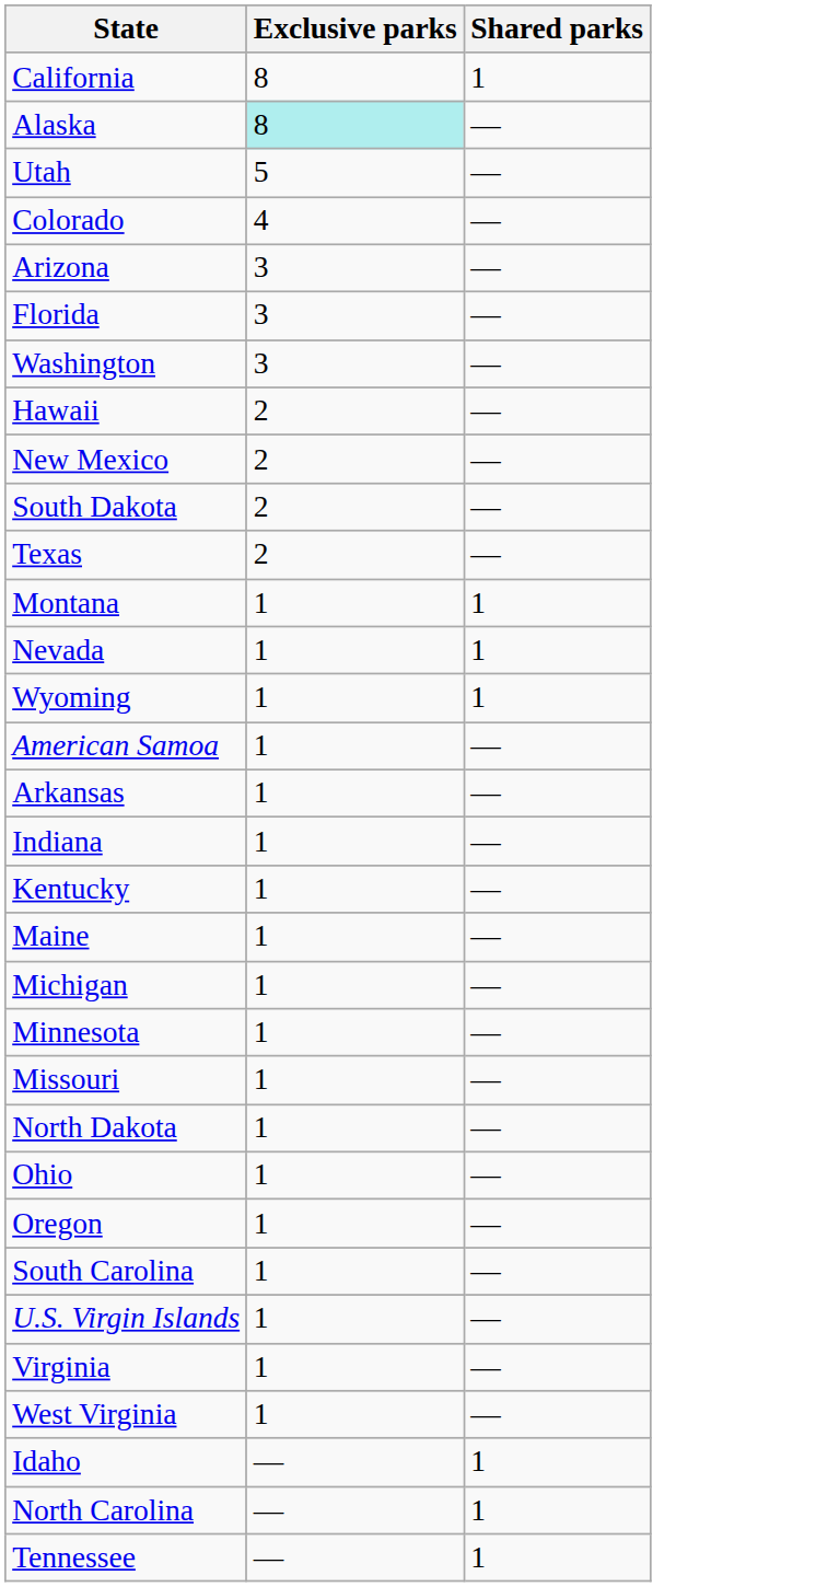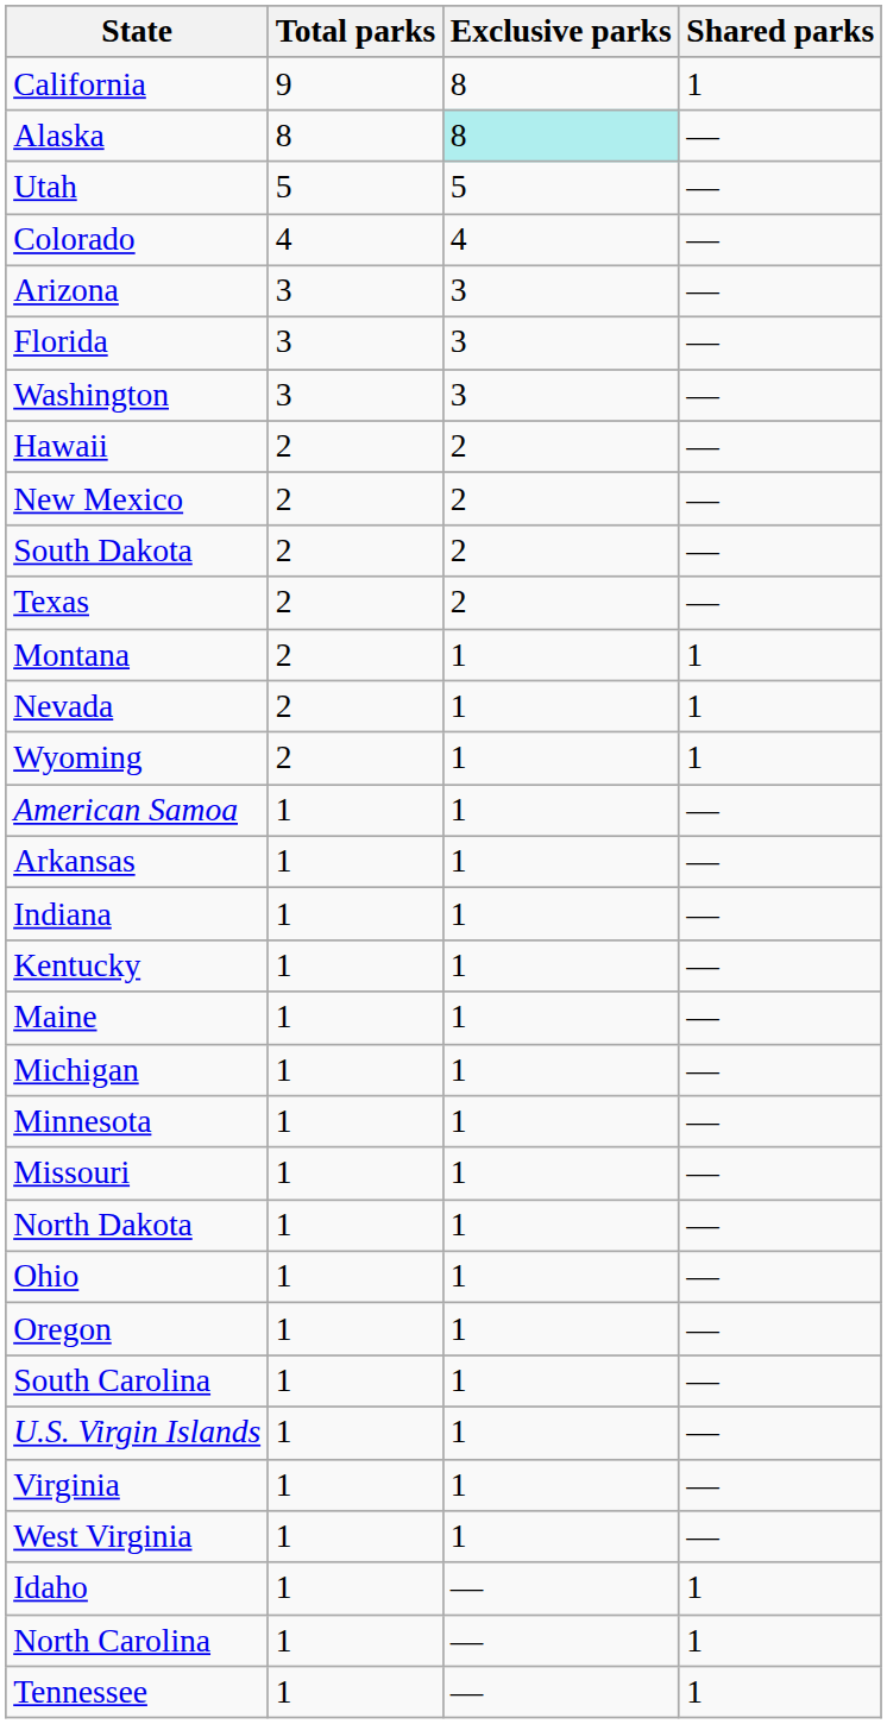+ column: Total parks | 9 | 8 | 5 | 4 | 3 | 3 | 3 | 2 | 2 | 2 | 2 | 2 | 2 | 2 | 1 | 1 | 1 | 1 | 1 | 1 | 1 | 1 | 1 | 1 | 1 | 1 | 1 | 1 | 1 | 1 | 1 | 1
